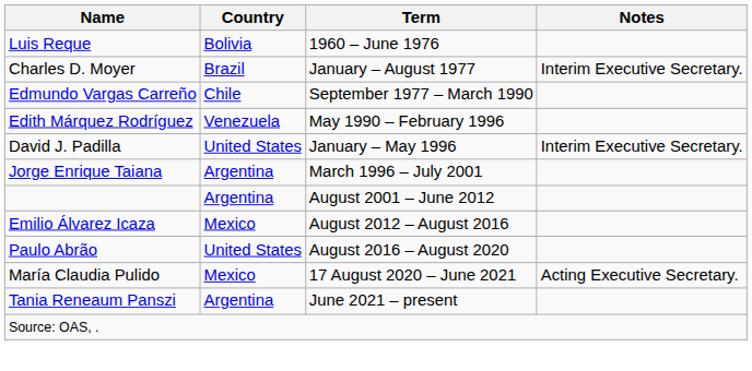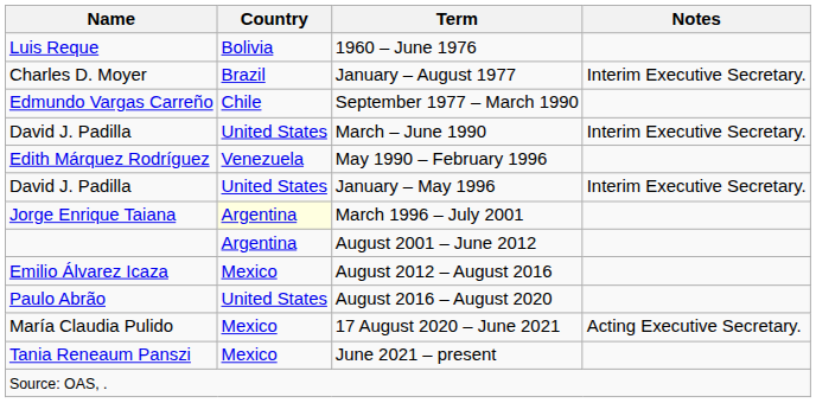+ row: David J. Padilla | United States | March – June 1990 | Interim Executive Secretary.
March 1996 – July 2001 | Country: no background -> lightyellow background
June 2021 – present | Country: Argentina -> Mexico
